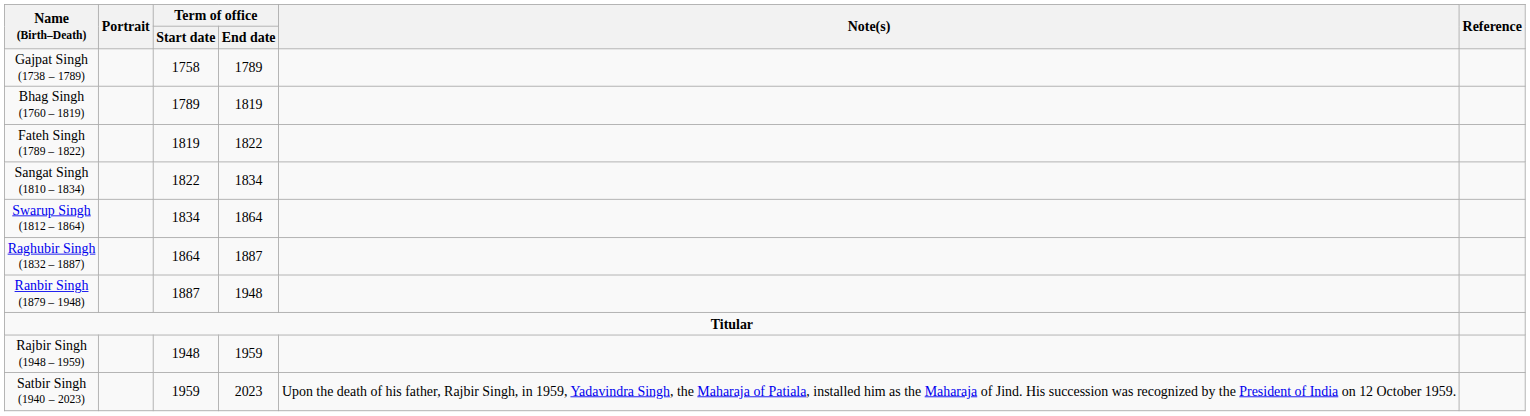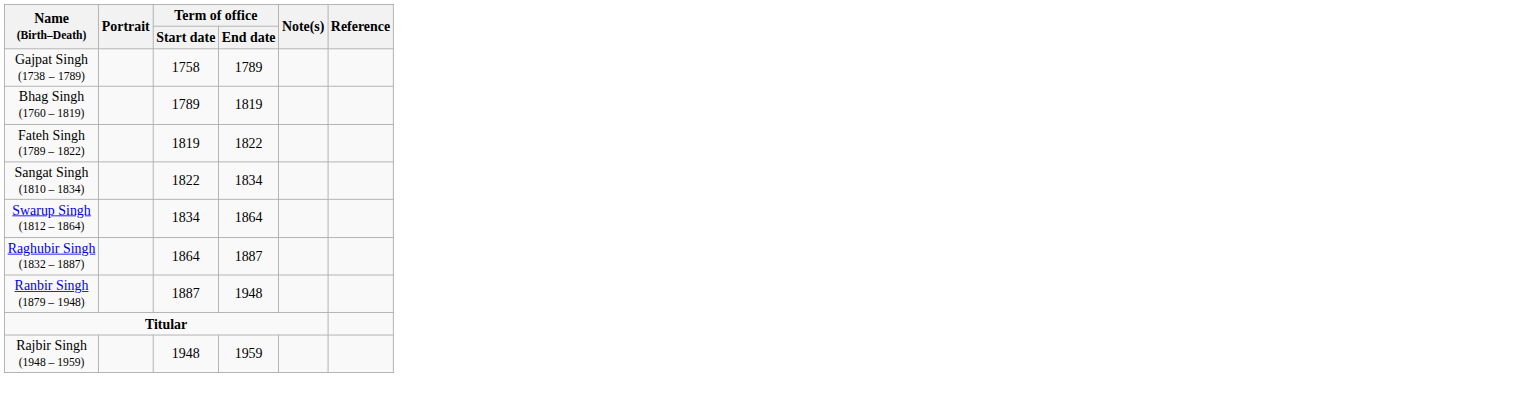- row: Satbir Singh (1940 – 2023) | 1959 | 2023 | Upon the death of his father, Rajbir Singh, in 1959, Yadavindra Singh, the Maharaja of Patiala, installed him as the Maharaja of Jind. His succession was recognized by the President of India on 12 October 1959.
